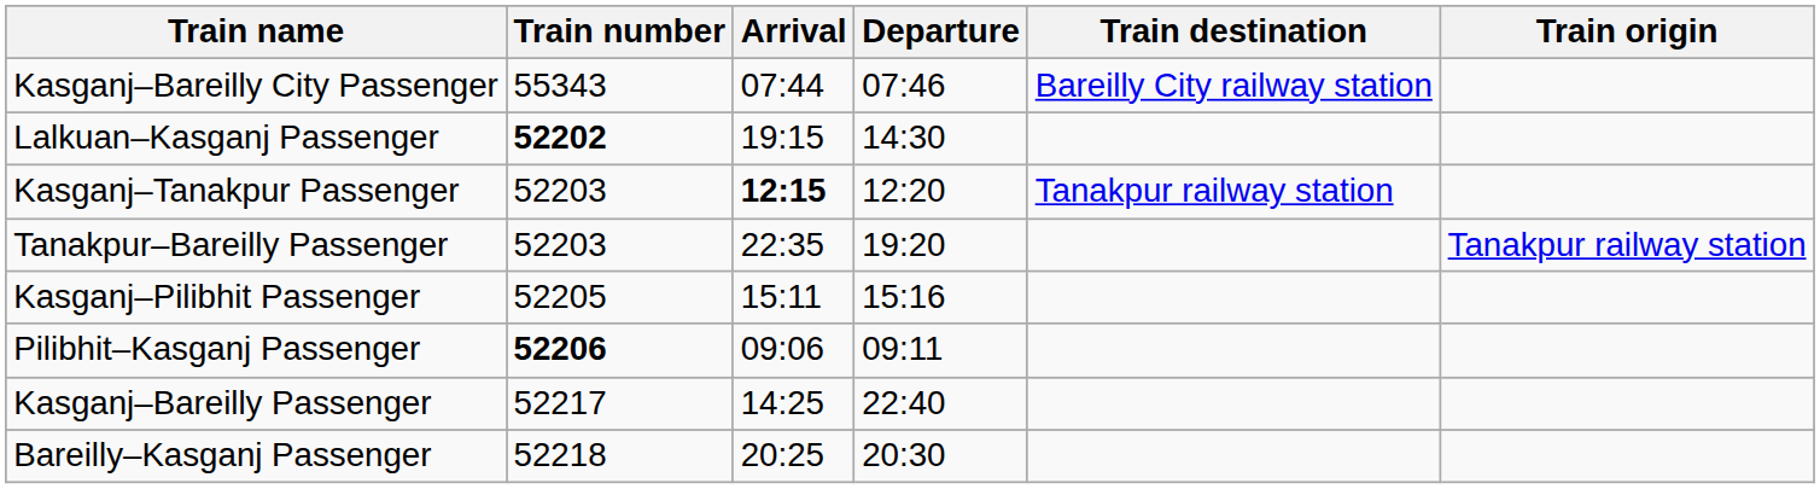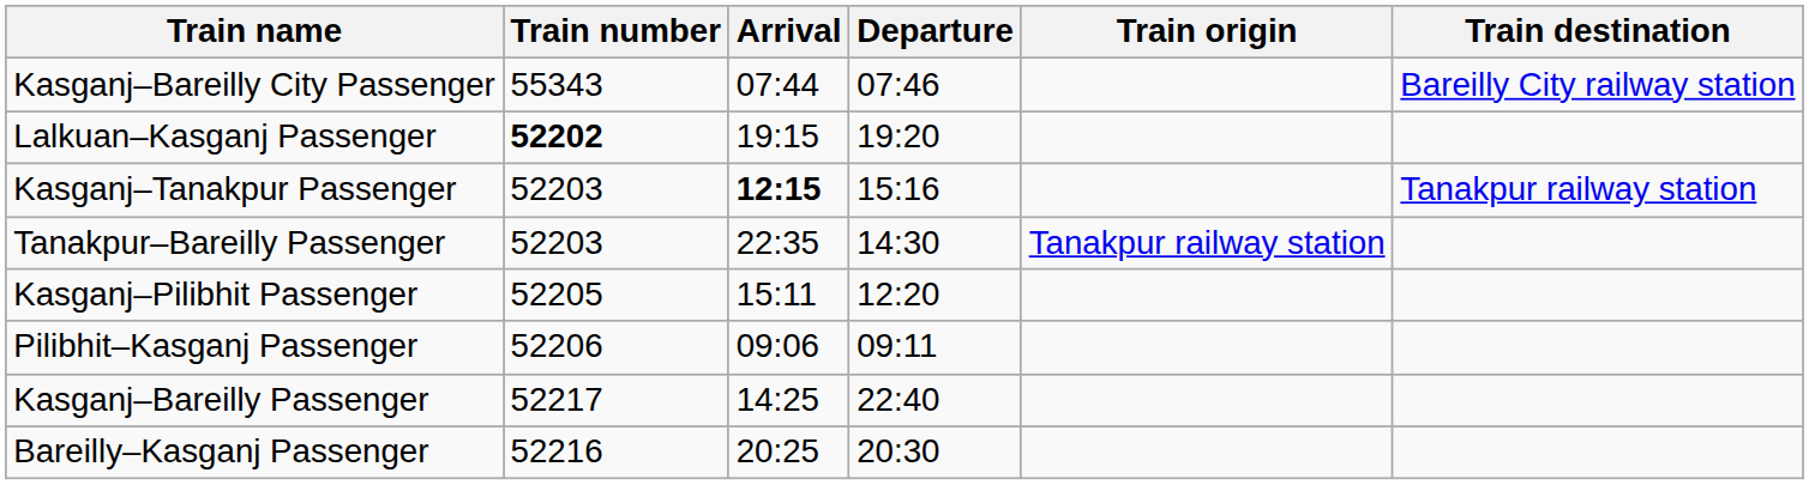columns swapped: Train origin <-> Train destination
Lalkuan–Kasganj Passenger | Departure: 14:30 -> 19:20
Kasganj–Tanakpur Passenger | Departure: 12:20 -> 15:16
Tanakpur–Bareilly Passenger | Departure: 19:20 -> 14:30
Kasganj–Pilibhit Passenger | Departure: 15:16 -> 12:20
Pilibhit–Kasganj Passenger | Train number: bold -> normal
Bareilly–Kasganj Passenger | Train number: 52218 -> 52216
